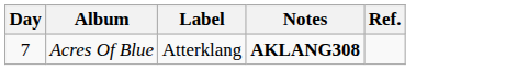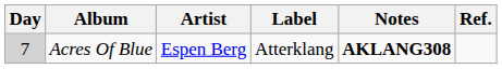+ column: Artist | Espen Berg
Acres Of Blue | Day: no background -> lightgrey background
